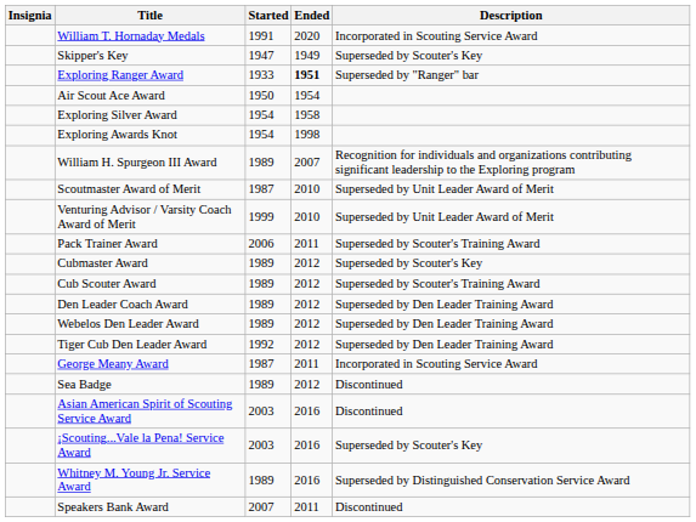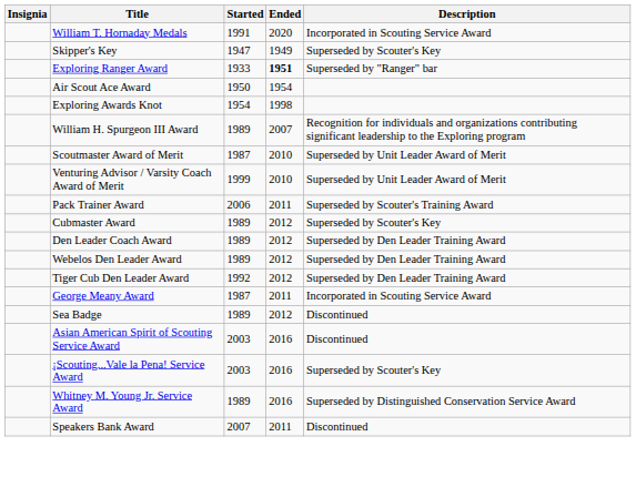- row: Exploring Silver Award | 1954 | 1958
- row: Cub Scouter Award | 1989 | 2012 | Superseded by Scouter's Training Award
